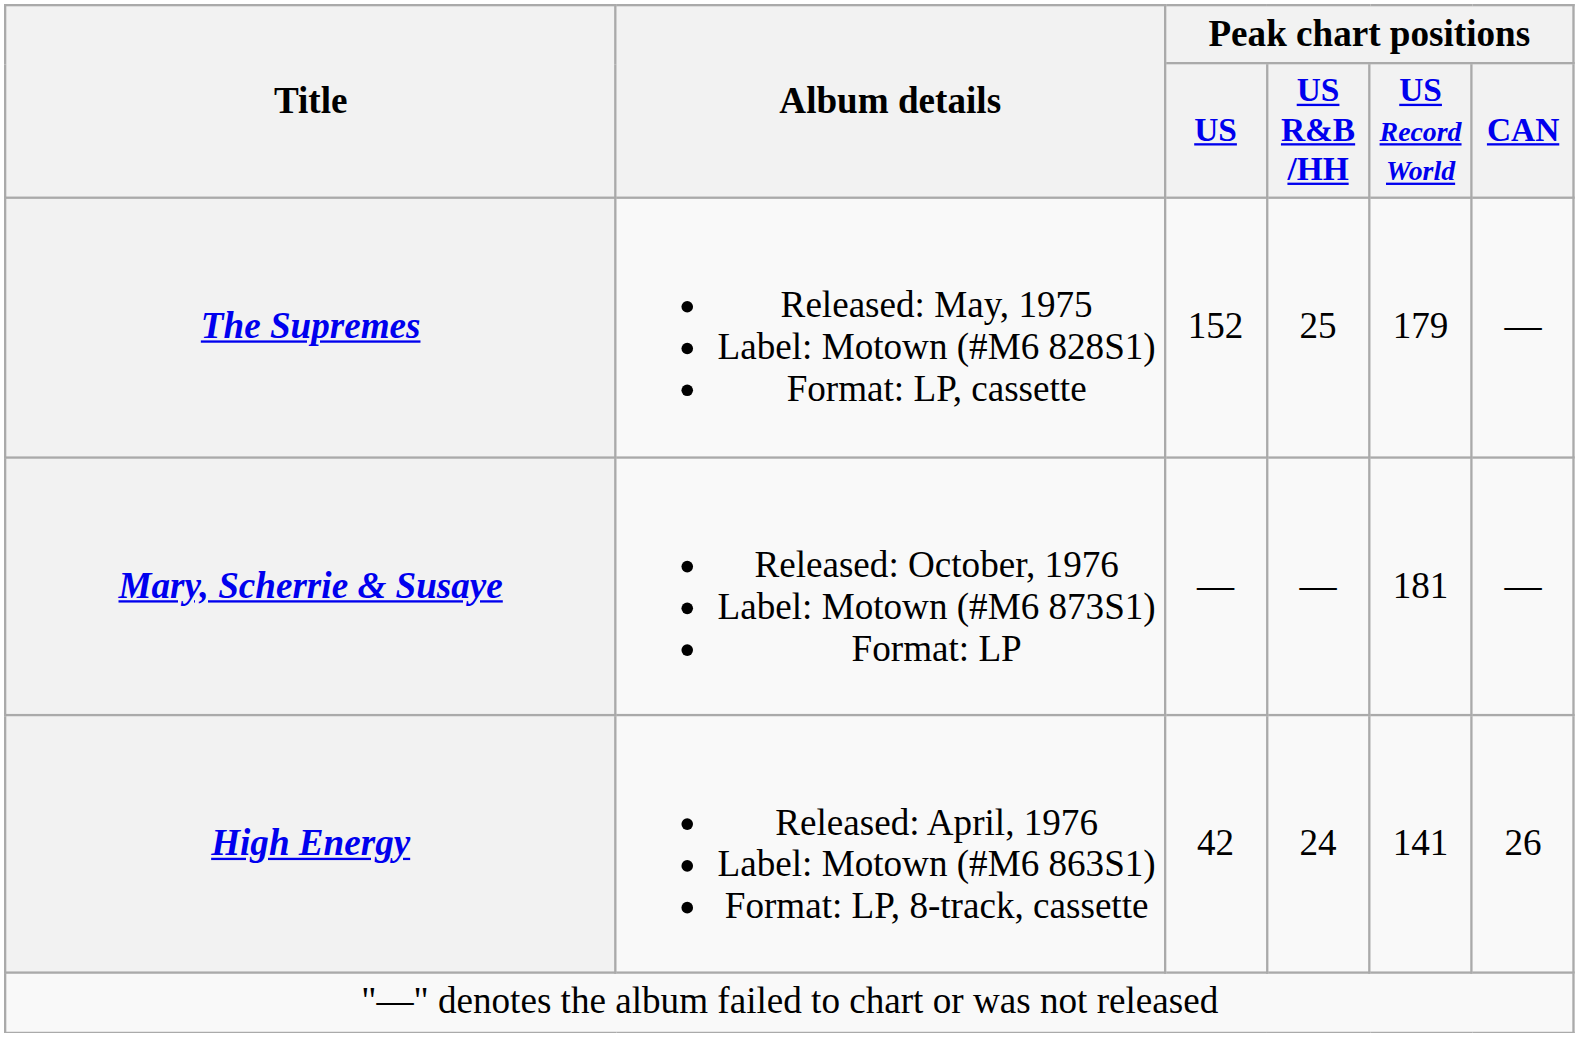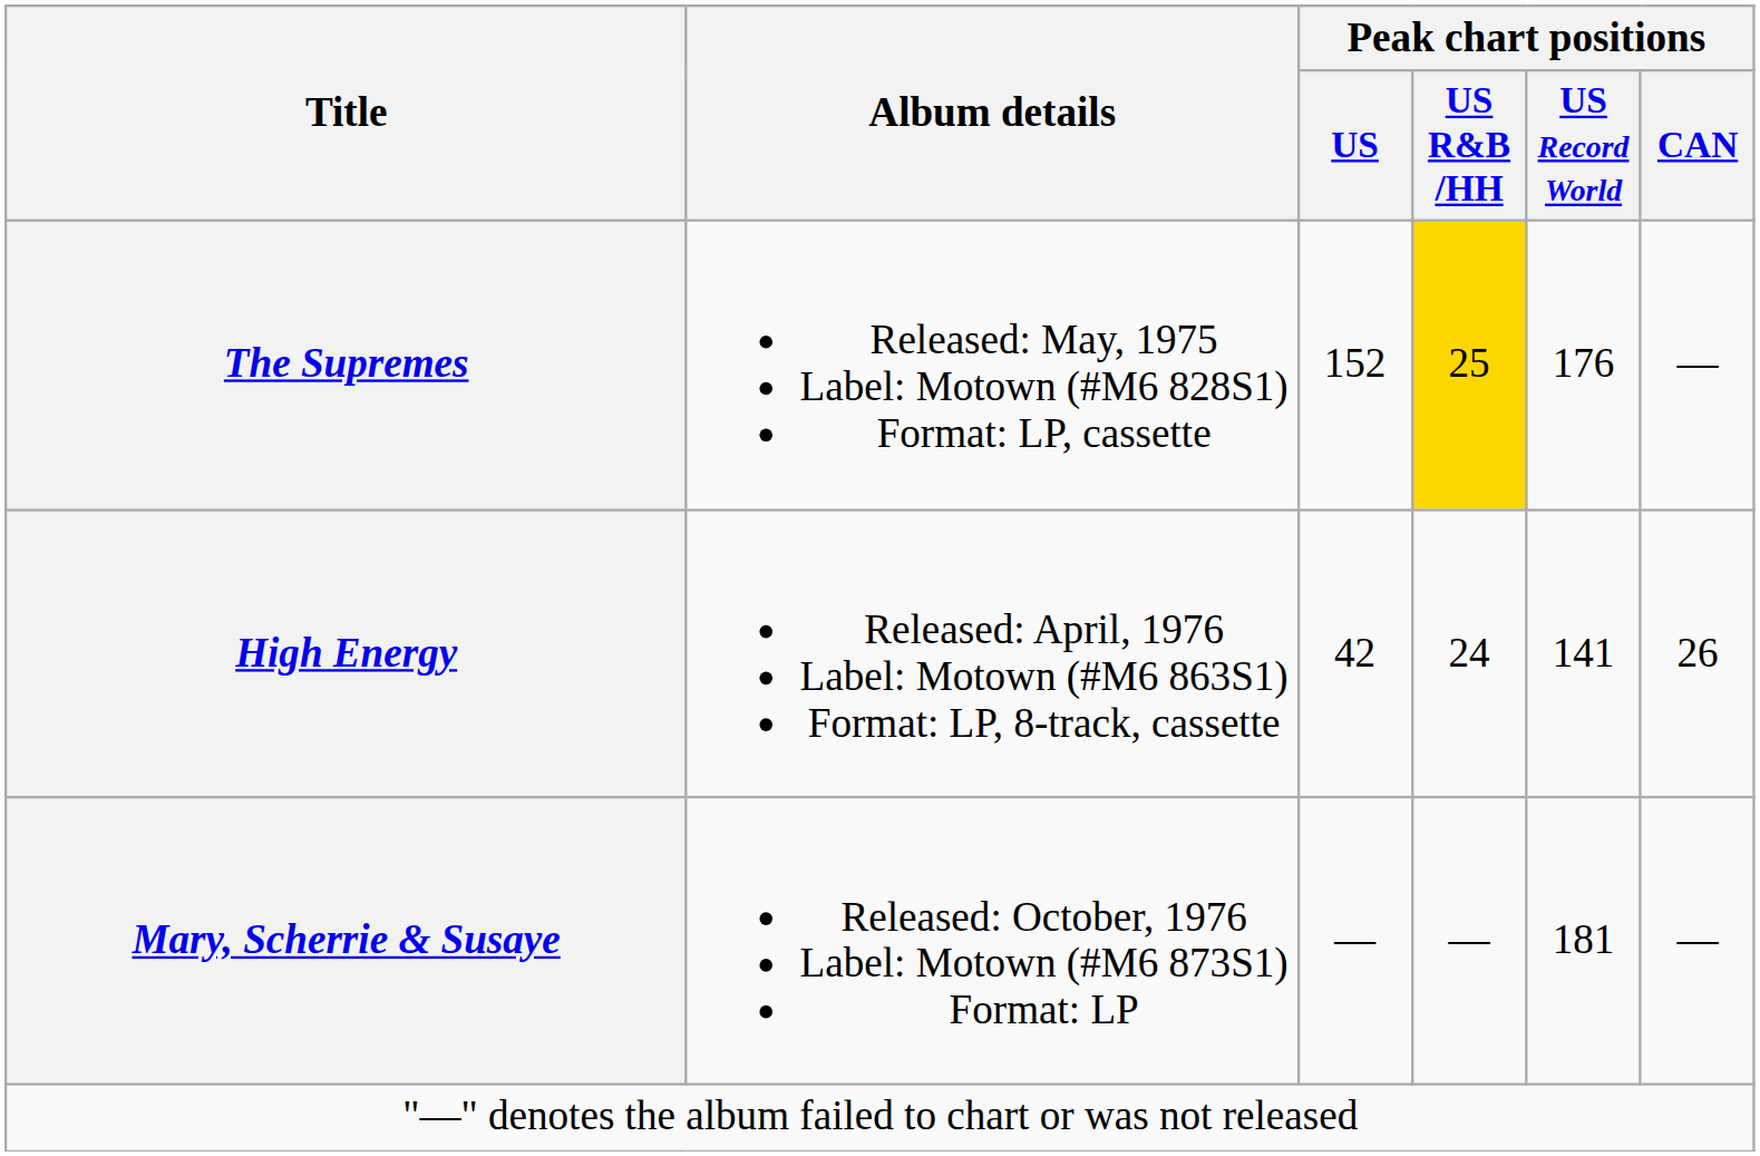The Supremes | Peak chart positions / US R&B /HH: no background -> gold background
The Supremes | Peak chart positions / US Record World: 179 -> 176
rows swapped: High Energy <-> Mary, Scherrie & Susaye
